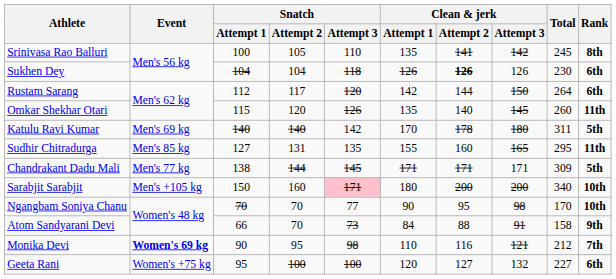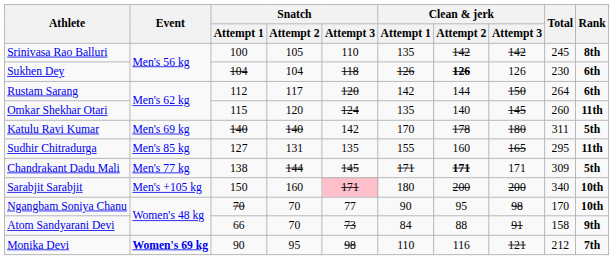Srinivasa Rao Balluri | Clean & jerk / Attempt 2: 141 -> 142
Omkar Shekhar Otari | Snatch / Attempt 3: 126 -> 124
Chandrakant Dadu Mali | Clean & jerk / Attempt 2: normal -> bold
- row: Geeta Rani | Women's +75 kg | 95 | 100 | 100 | 120 | 127 | 132 | 227 | 6th
